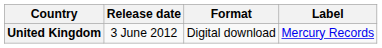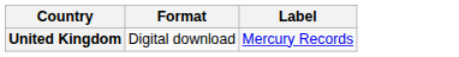- column: Release date | 3 June 2012
